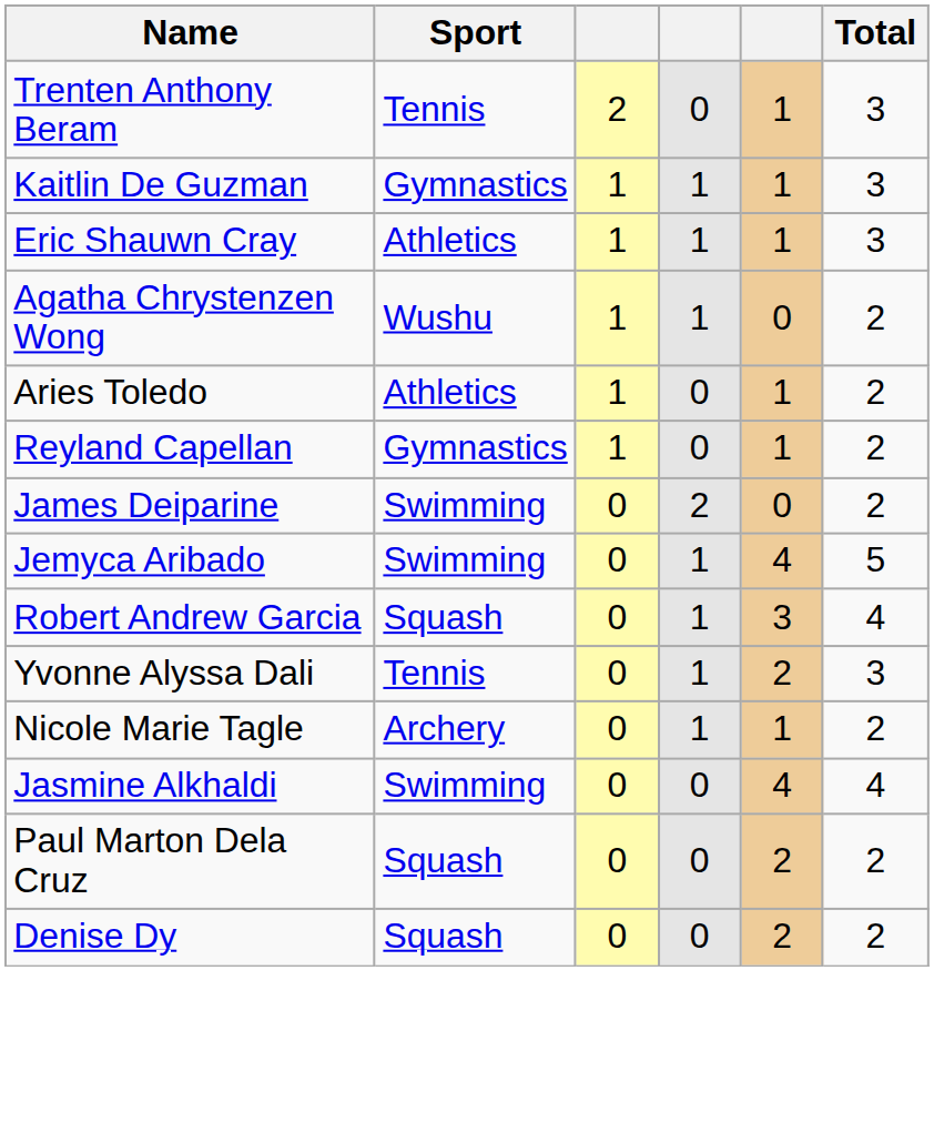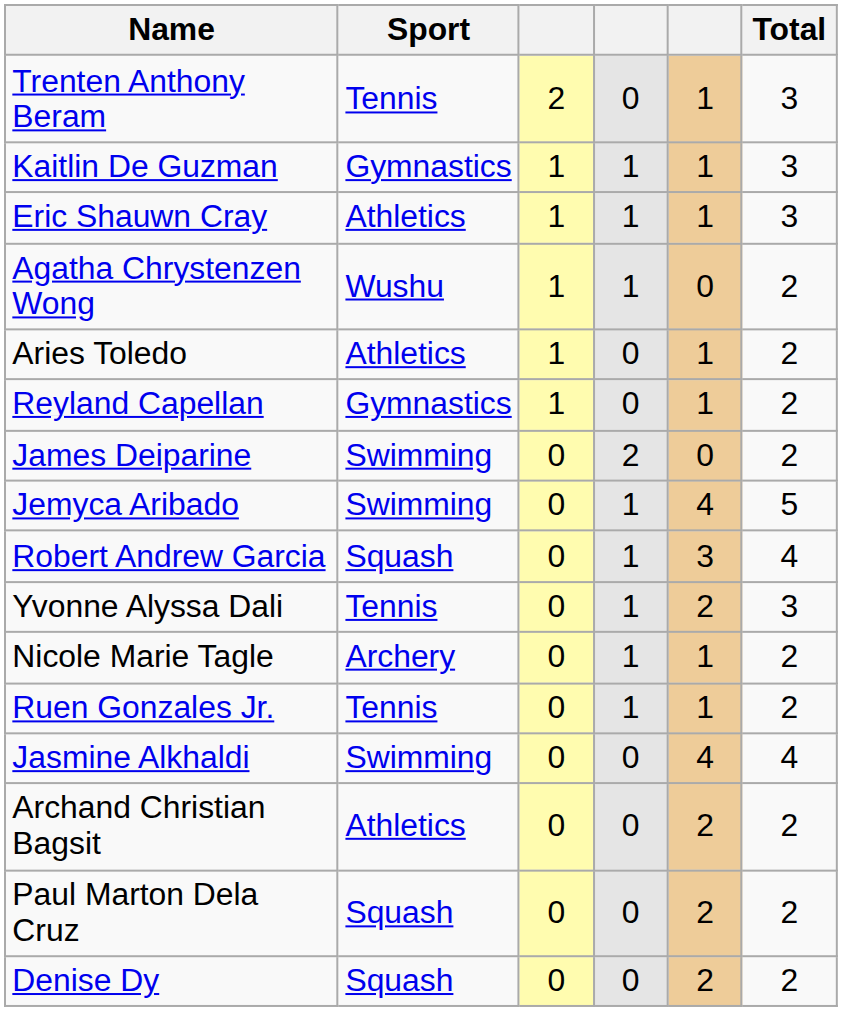+ row: Ruen Gonzales Jr. | Tennis | 0 | 1 | 1 | 2
+ row: Archand Christian Bagsit | Athletics | 0 | 0 | 2 | 2
